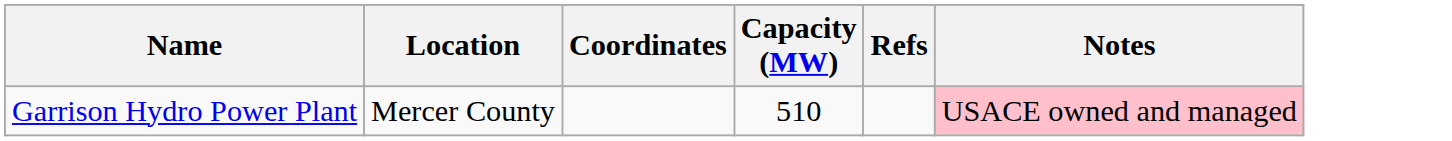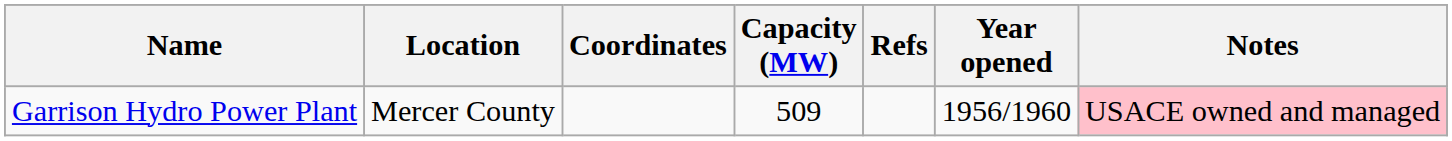+ column: Year opened | 1956/1960
Garrison Hydro Power Plant | Capacity (MW): 510 -> 509
